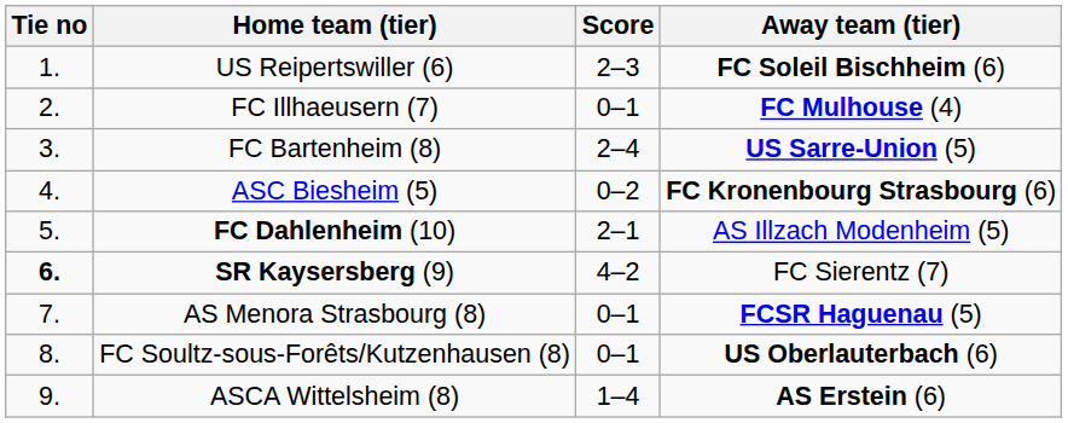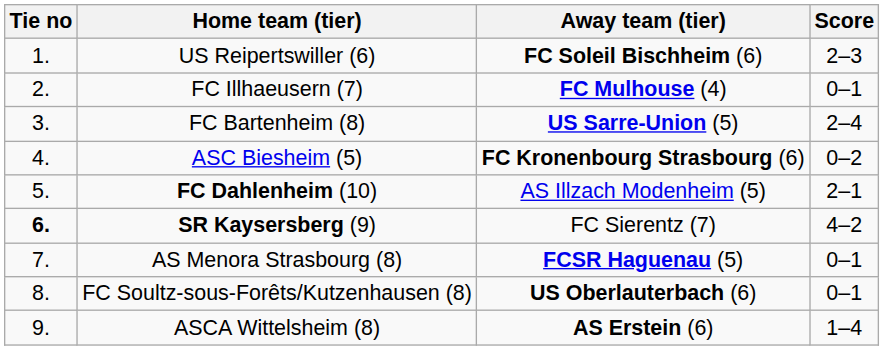columns swapped: Score <-> Away team (tier)
